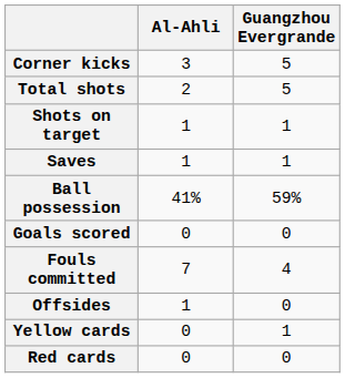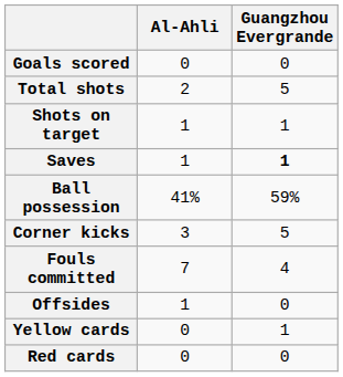rows swapped: Goals scored <-> Corner kicks
Saves | Guangzhou Evergrande: normal -> bold
